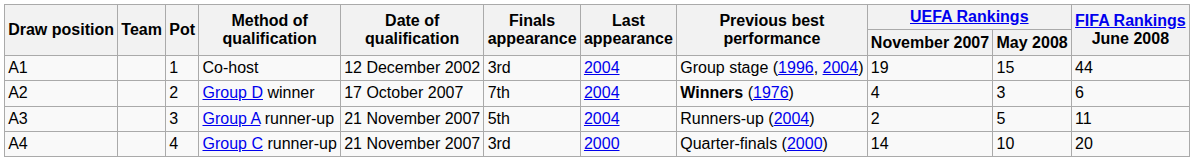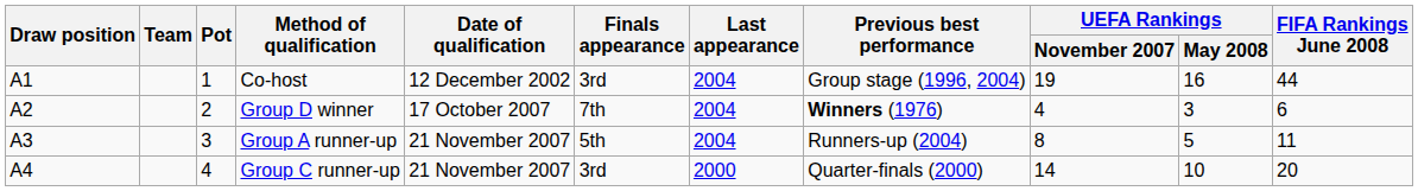Co-host | UEFA Rankings / May 2008: 15 -> 16
Group A runner-up | UEFA Rankings / November 2007: 2 -> 8
